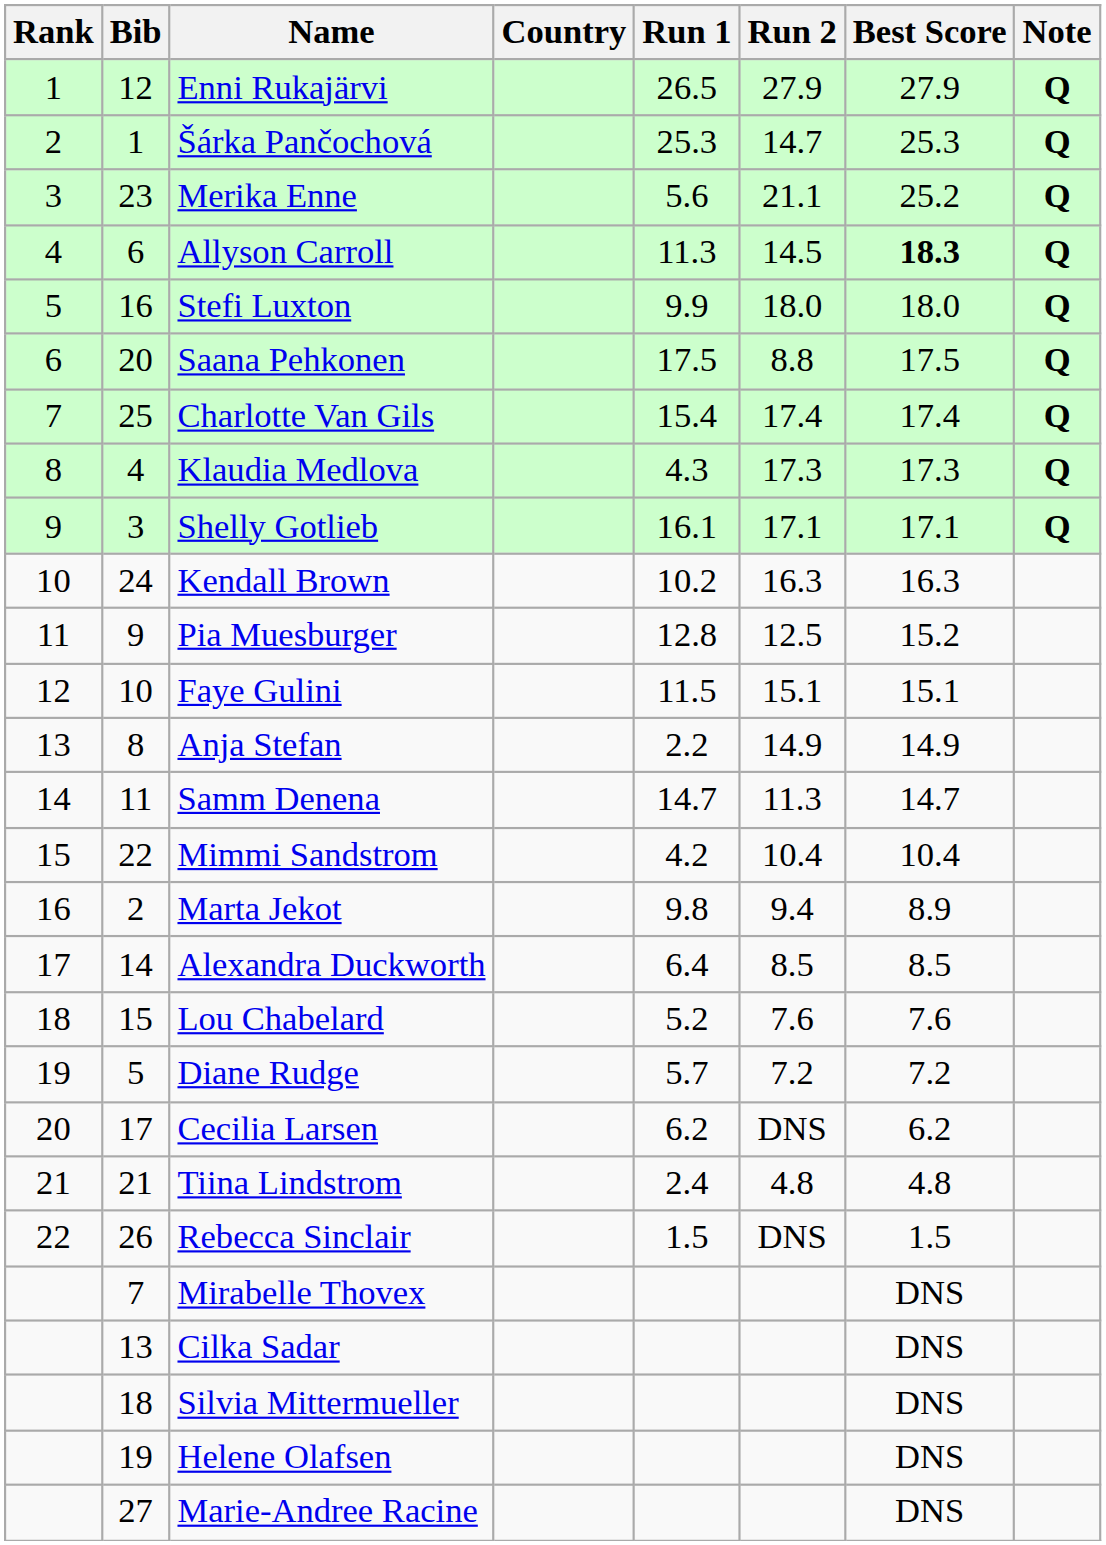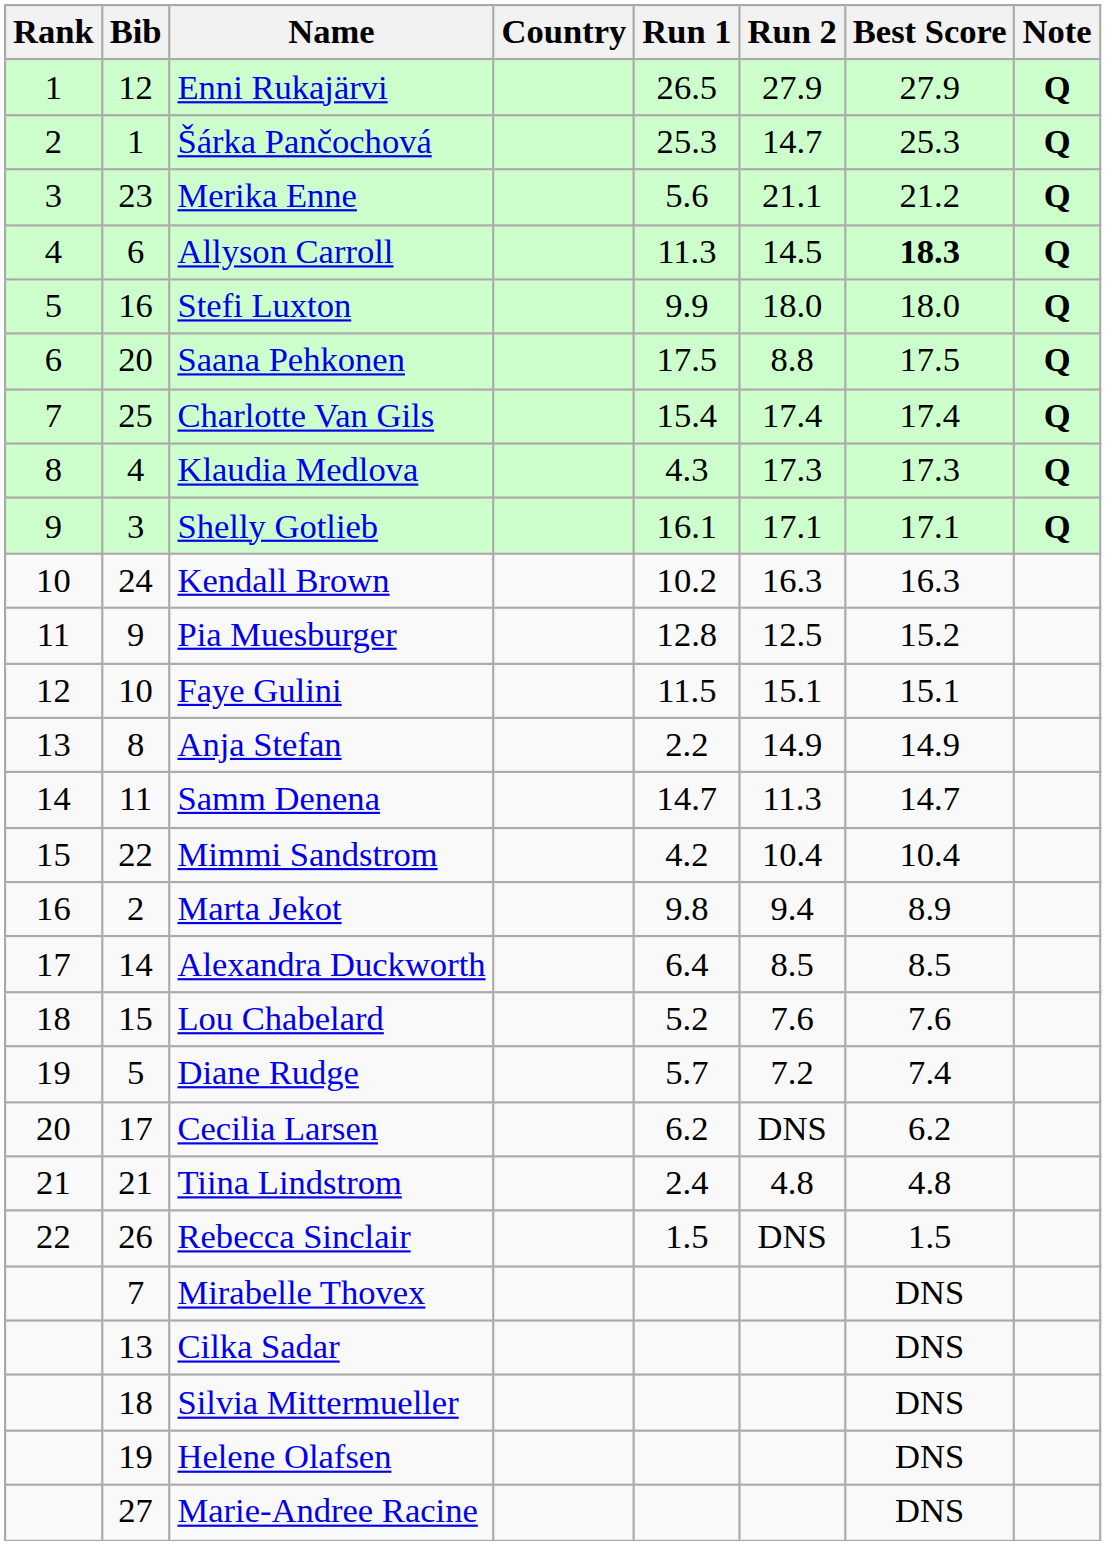Merika Enne | Best Score: 25.2 -> 21.2
Diane Rudge | Best Score: 7.2 -> 7.4
